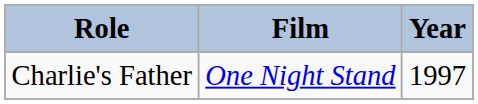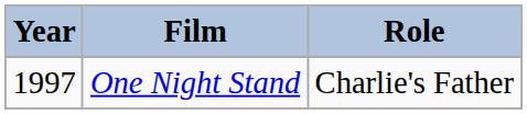columns swapped: Year <-> Role
